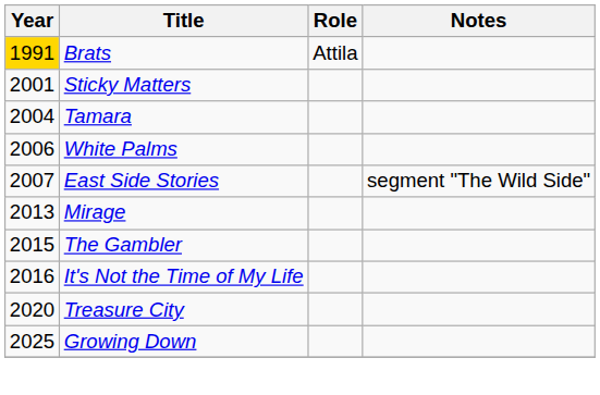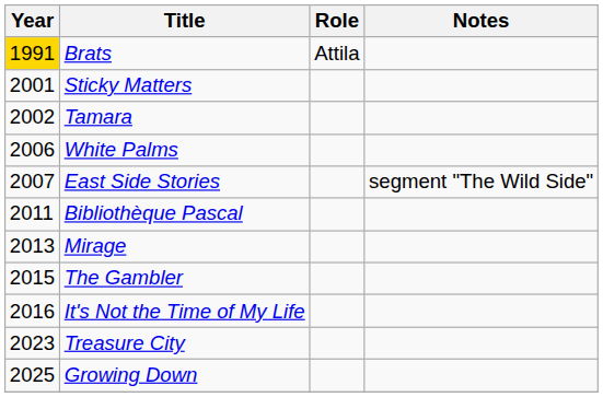Tamara | Year: 2004 -> 2002
+ row: 2011 | Bibliothèque Pascal
Treasure City | Year: 2020 -> 2023
